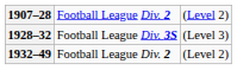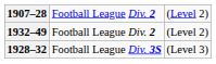rows swapped: 1928–32 <-> 1932–49
